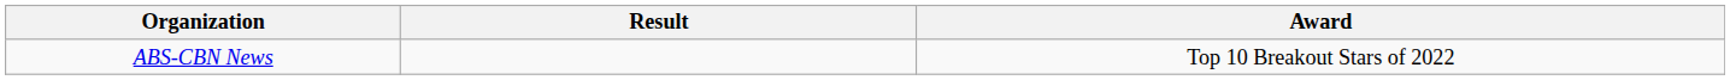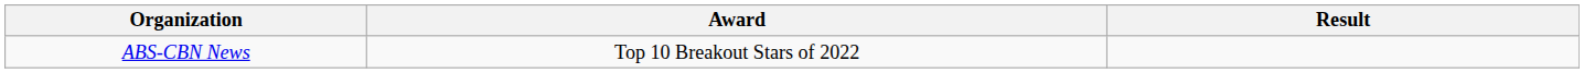columns swapped: Award <-> Result
